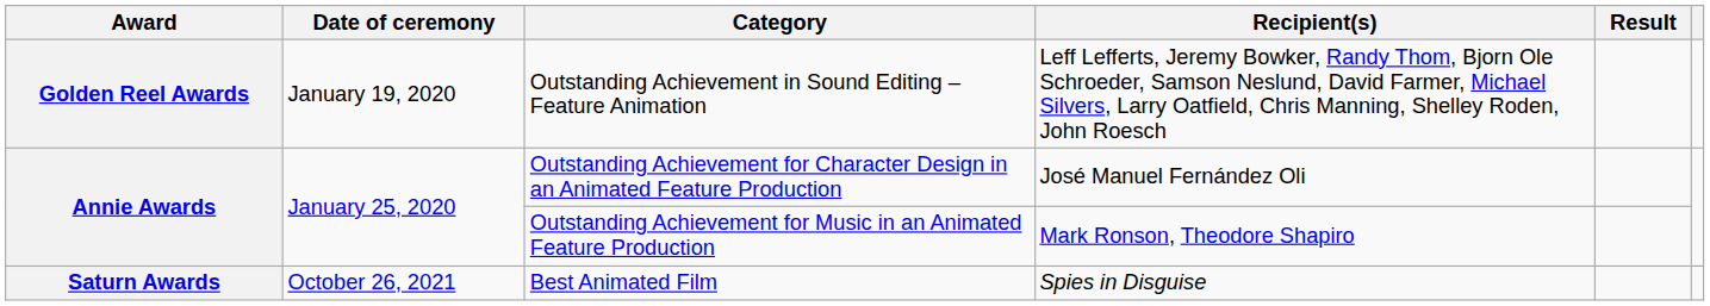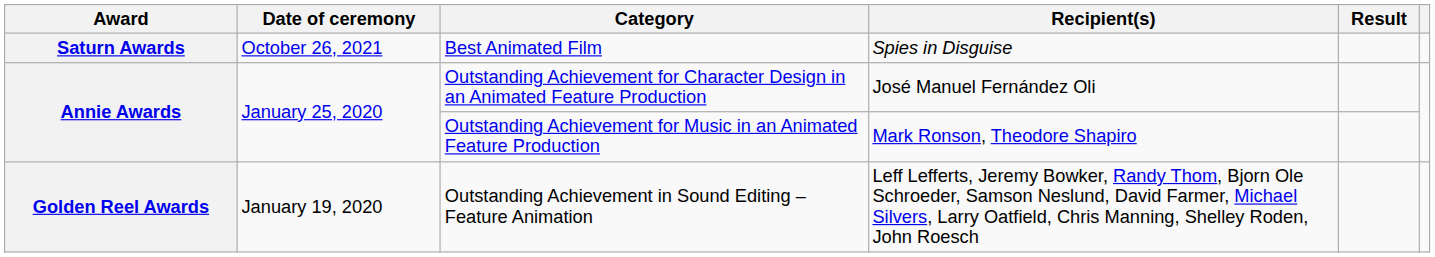rows swapped: Outstanding Achievement in Sound Editing – Feature Animation <-> Best Animated Film
